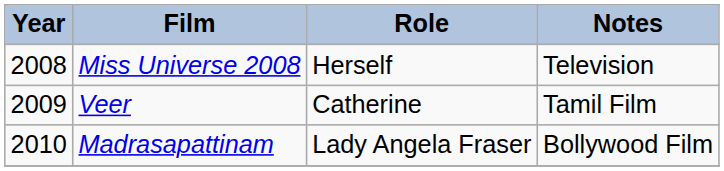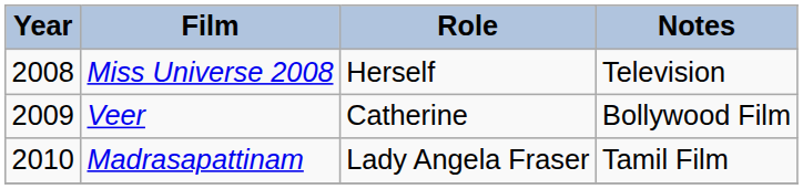Veer | Notes: Tamil Film -> Bollywood Film
Madrasapattinam | Notes: Bollywood Film -> Tamil Film
